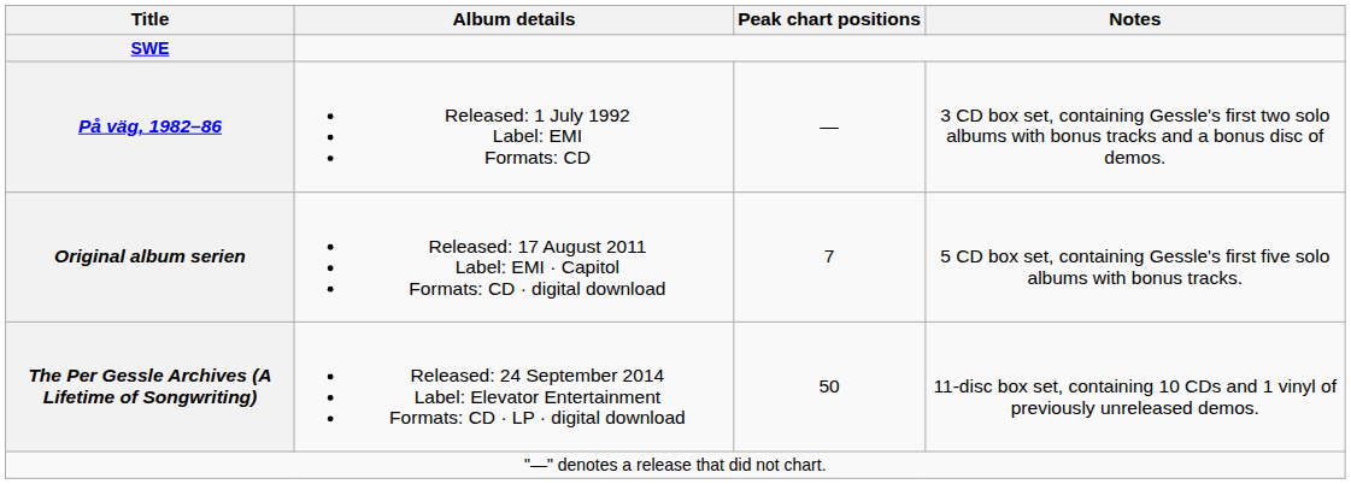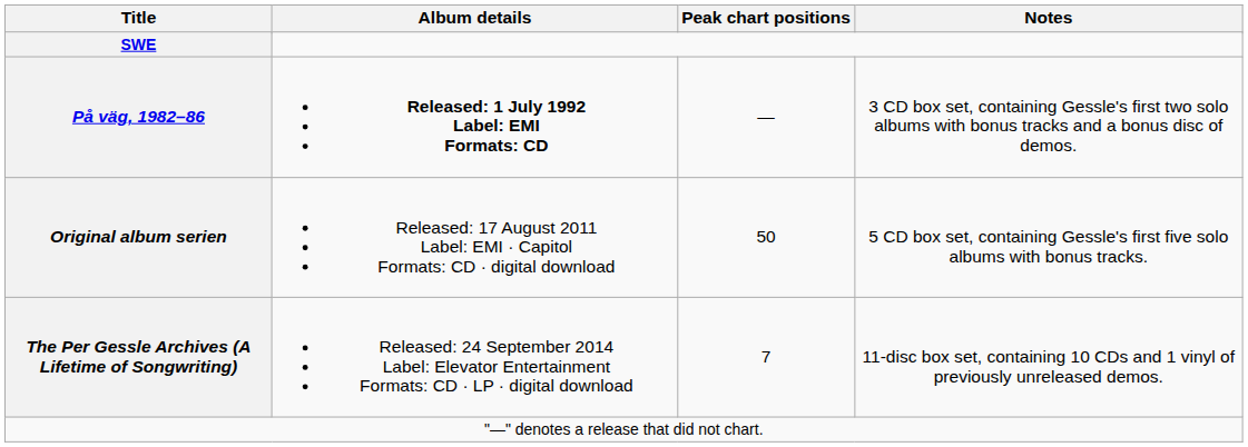På väg, 1982–86 | Album details: normal -> bold
Original album serien | Peak chart positions: 7 -> 50
The Per Gessle Archives (A Lifetime of Songwriting) | Peak chart positions: 50 -> 7
